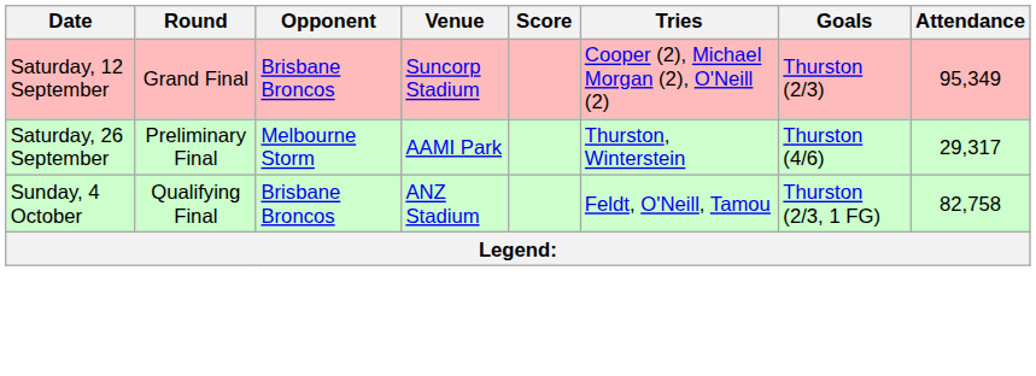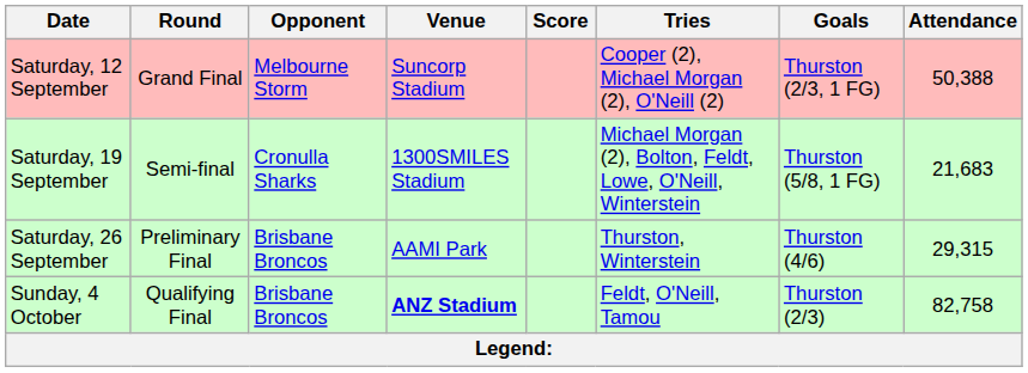Saturday, 12 September | Opponent: Brisbane Broncos -> Melbourne Storm
Saturday, 12 September | Goals: Thurston (2/3) -> Thurston (2/3, 1 FG)
Saturday, 12 September | Attendance: 95,349 -> 50,388
+ row: Saturday, 19 September | Semi-final | Cronulla Sharks | 1300SMILES Stadium | Michael Morgan (2), Bolton, Feldt, Lowe, O'Neill, Winterstein | Thurston (5/8, 1 FG) | 21,683
Saturday, 26 September | Opponent: Melbourne Storm -> Brisbane Broncos
Saturday, 26 September | Attendance: 29,317 -> 29,315
Sunday, 4 October | Venue: normal -> bold
Sunday, 4 October | Goals: Thurston (2/3, 1 FG) -> Thurston (2/3)
